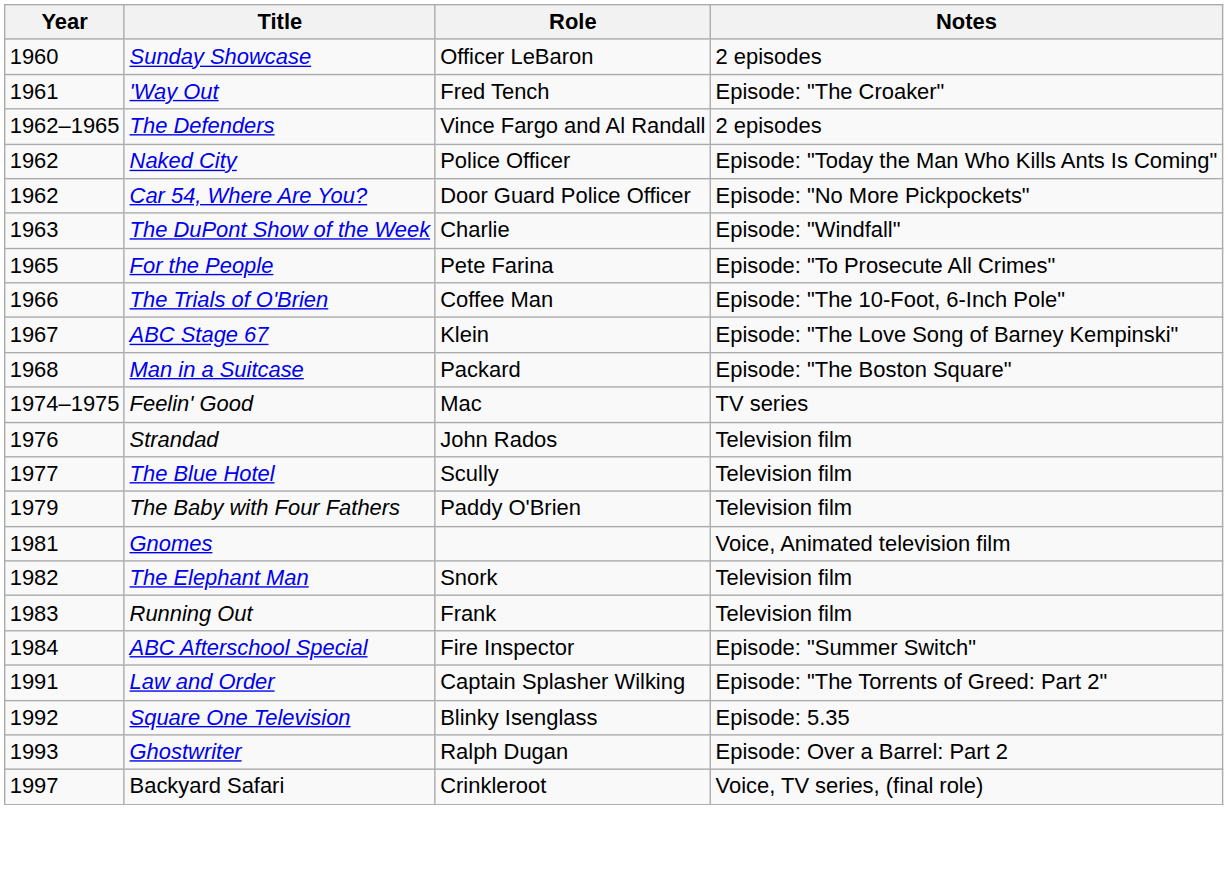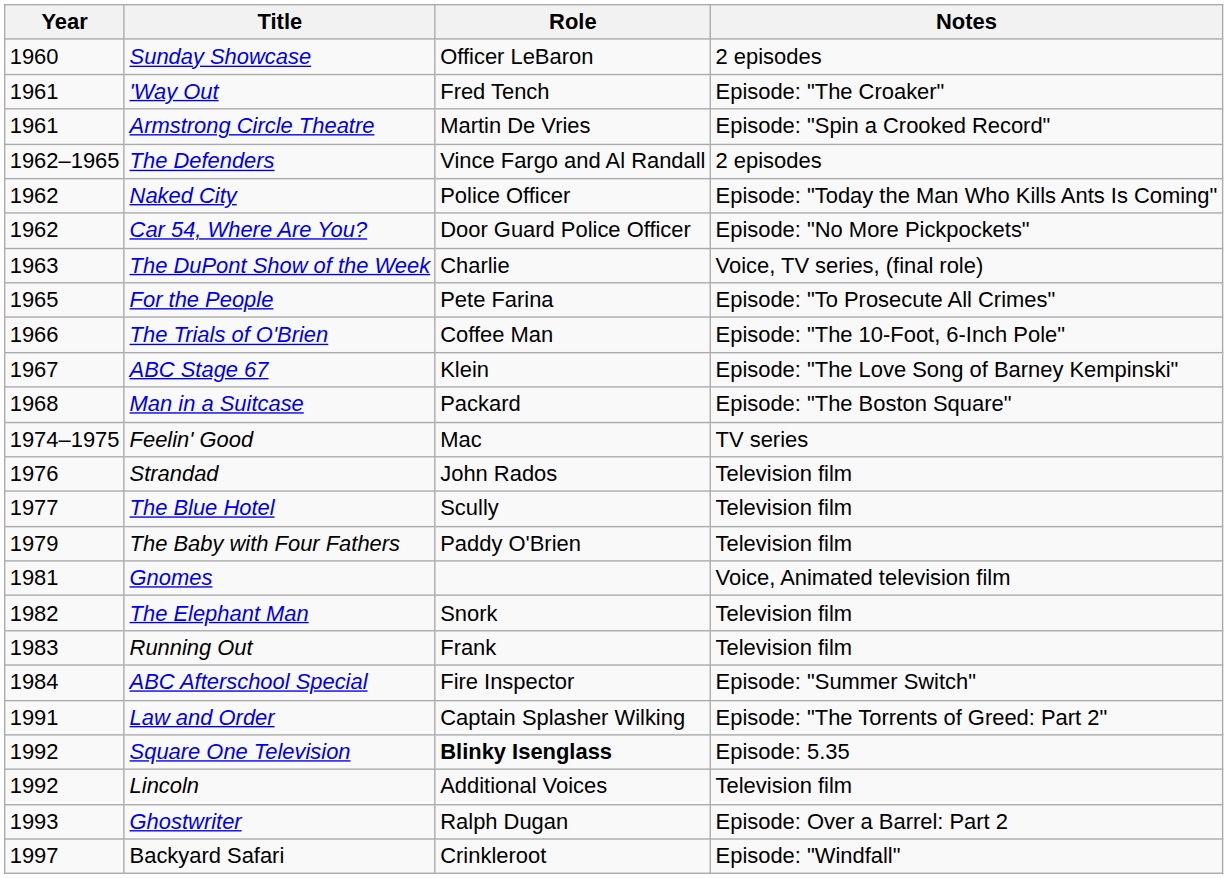+ row: 1961 | Armstrong Circle Theatre | Martin De Vries | Episode: "Spin a Crooked Record"
The DuPont Show of the Week | Notes: Episode: "Windfall" -> Voice, TV series, (final role)
Square One Television | Role: normal -> bold
+ row: 1992 | Lincoln | Additional Voices | Television film
Backyard Safari | Notes: Voice, TV series, (final role) -> Episode: "Windfall"
